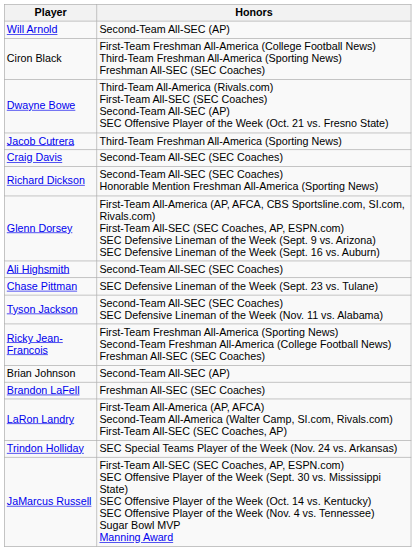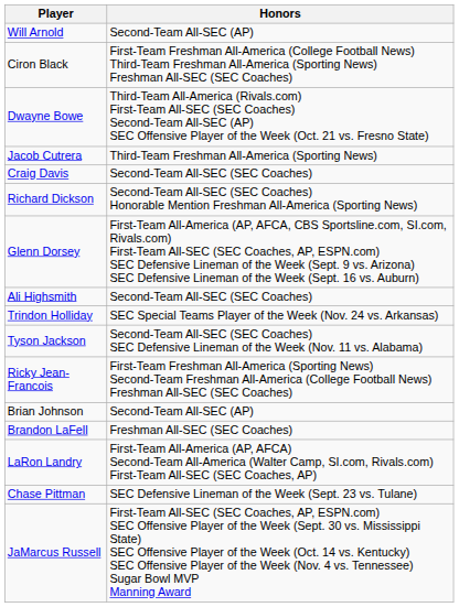rows swapped: Trindon Holliday <-> Chase Pittman
